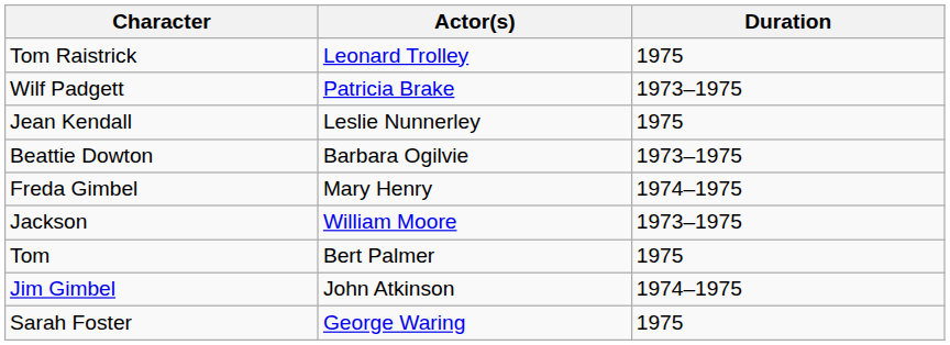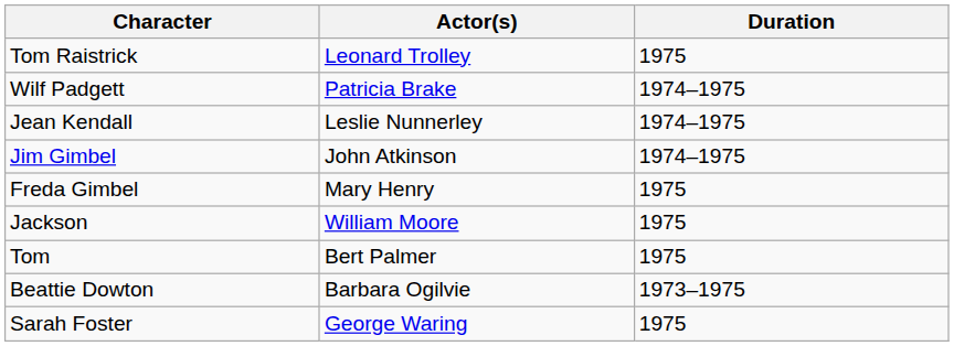Wilf Padgett | Duration: 1973–1975 -> 1974–1975
Jean Kendall | Duration: 1975 -> 1974–1975
rows swapped: Jim Gimbel <-> Beattie Dowton
Freda Gimbel | Duration: 1974–1975 -> 1975
Jackson | Duration: 1973–1975 -> 1975
